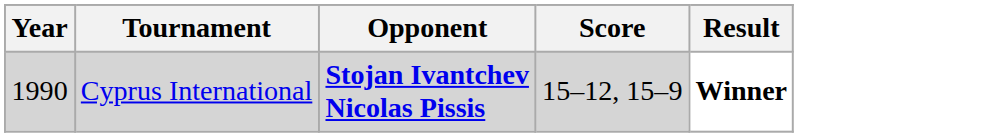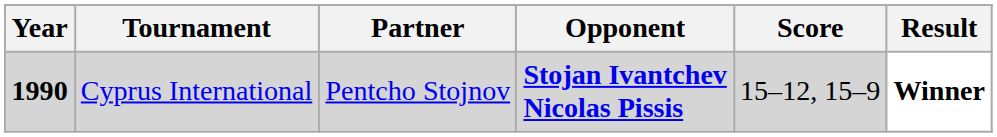+ column: Partner | Pentcho Stojnov
Cyprus International | Year: normal -> bold
